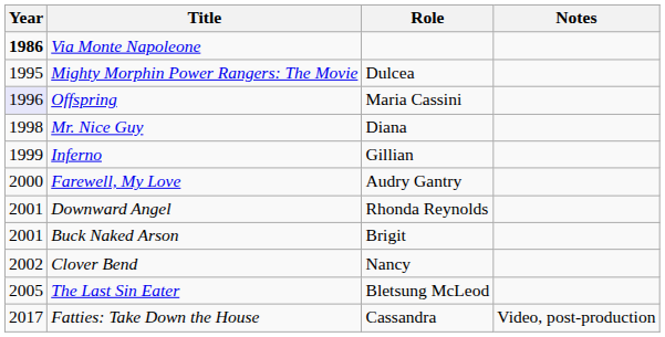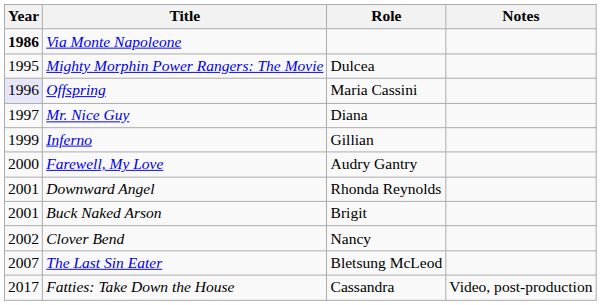Mr. Nice Guy | Year: 1998 -> 1997
The Last Sin Eater | Year: 2005 -> 2007
